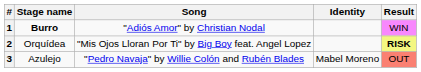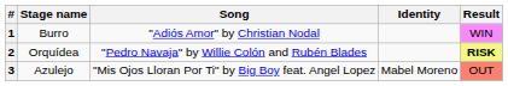1 | Stage name: bold -> normal
2 | Song: "Mis Ojos Lloran Por Ti" by Big Boy feat. Angel Lopez -> "Pedro Navaja" by Willie Colón and Rubén Blades
3 | Song: "Pedro Navaja" by Willie Colón and Rubén Blades -> "Mis Ojos Lloran Por Ti" by Big Boy feat. Angel Lopez
